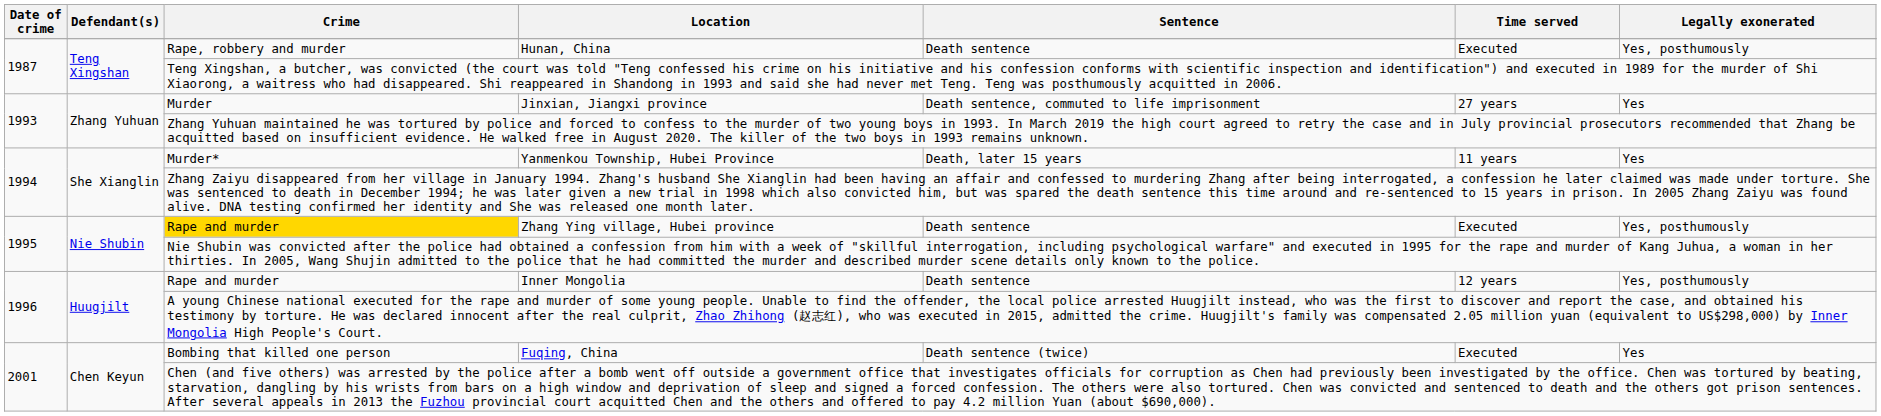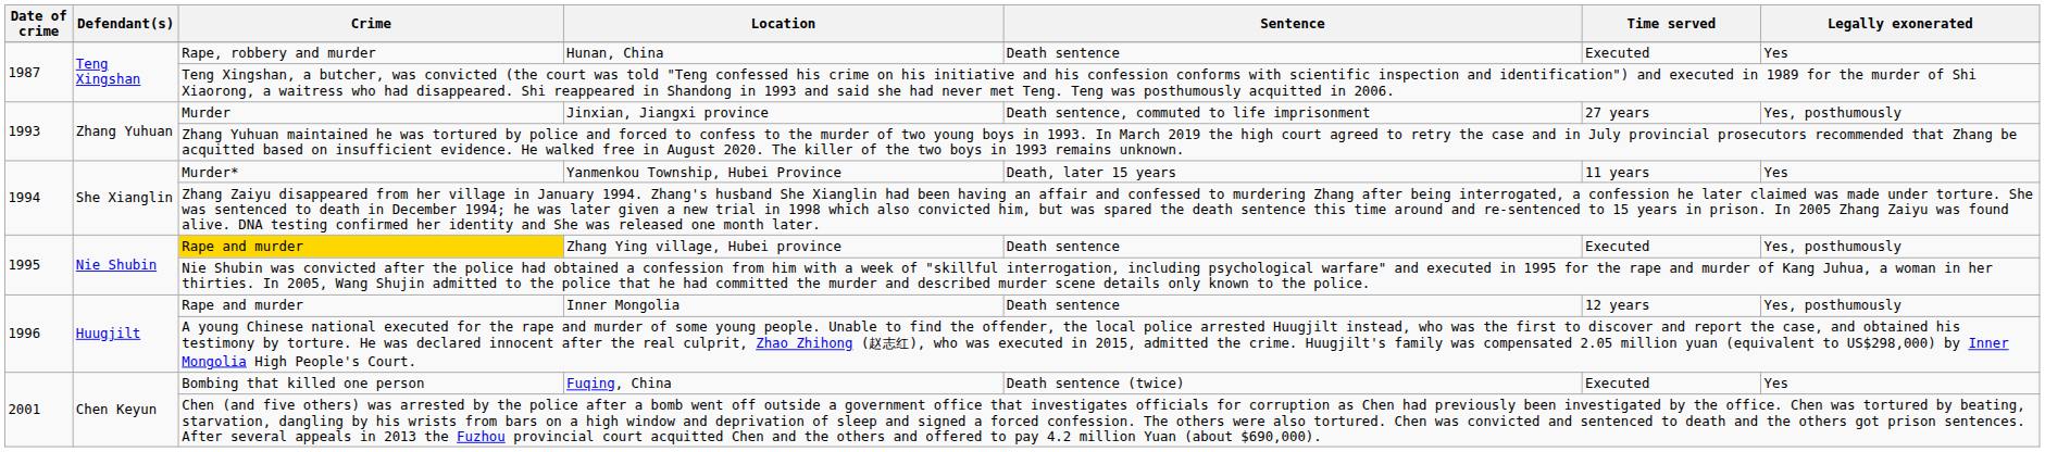Hunan, China | Legally exonerated: Yes, posthumously -> Yes
Jinxian, Jiangxi province | Legally exonerated: Yes -> Yes, posthumously
